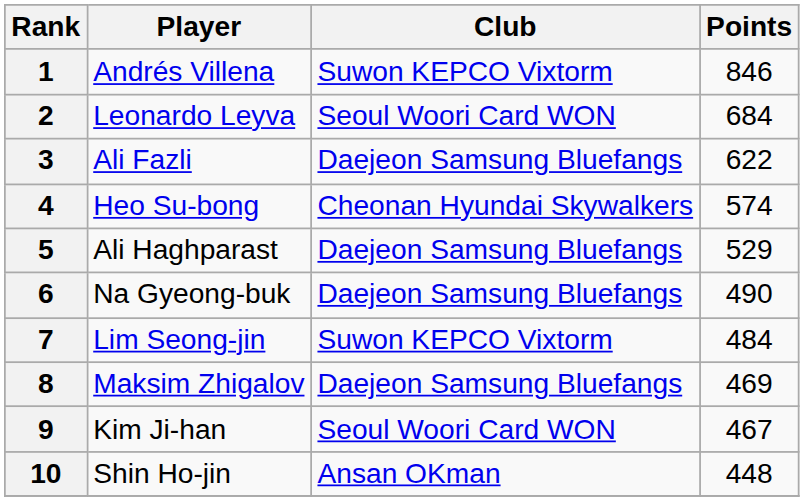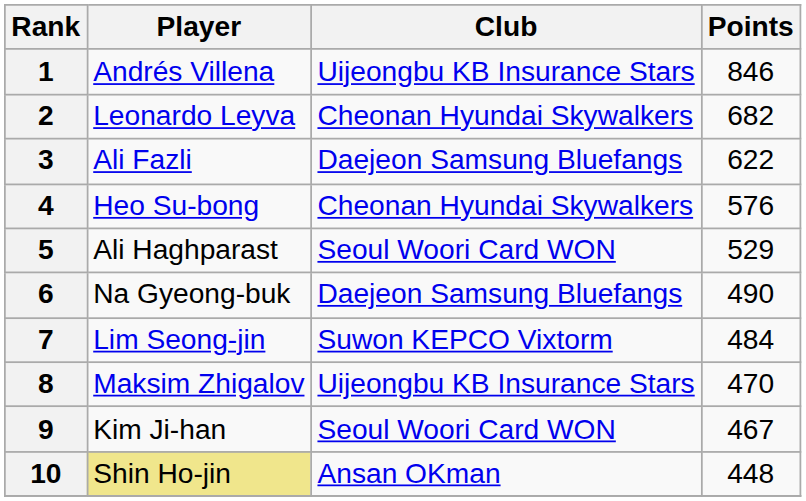1 | Club: Suwon KEPCO Vixtorm -> Uijeongbu KB Insurance Stars
2 | Club: Seoul Woori Card WON -> Cheonan Hyundai Skywalkers
2 | Points: 684 -> 682
4 | Points: 574 -> 576
5 | Club: Daejeon Samsung Bluefangs -> Seoul Woori Card WON
8 | Club: Daejeon Samsung Bluefangs -> Uijeongbu KB Insurance Stars
8 | Points: 469 -> 470
10 | Player: no background -> khaki background
